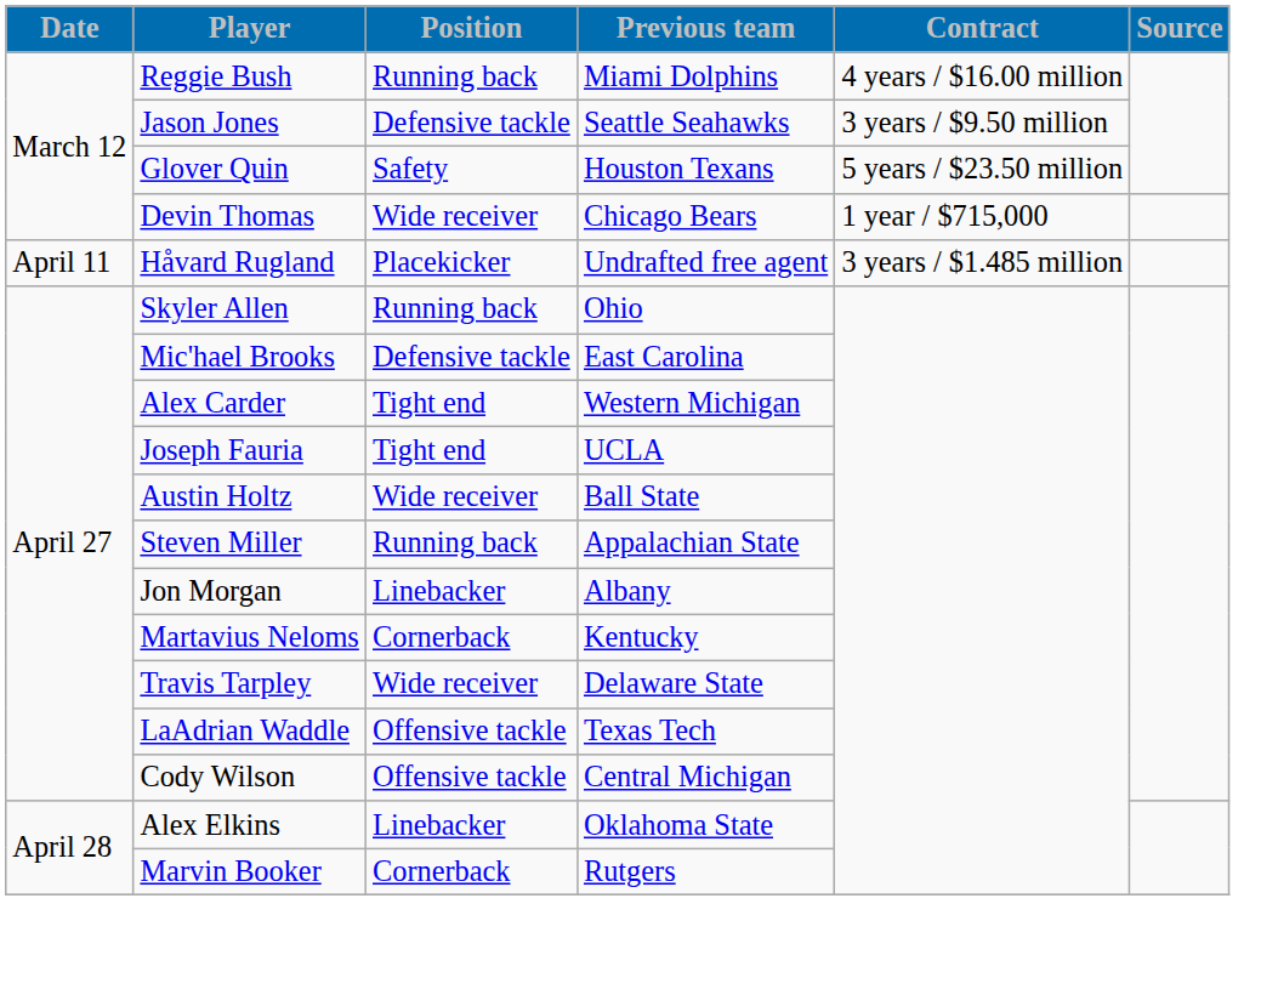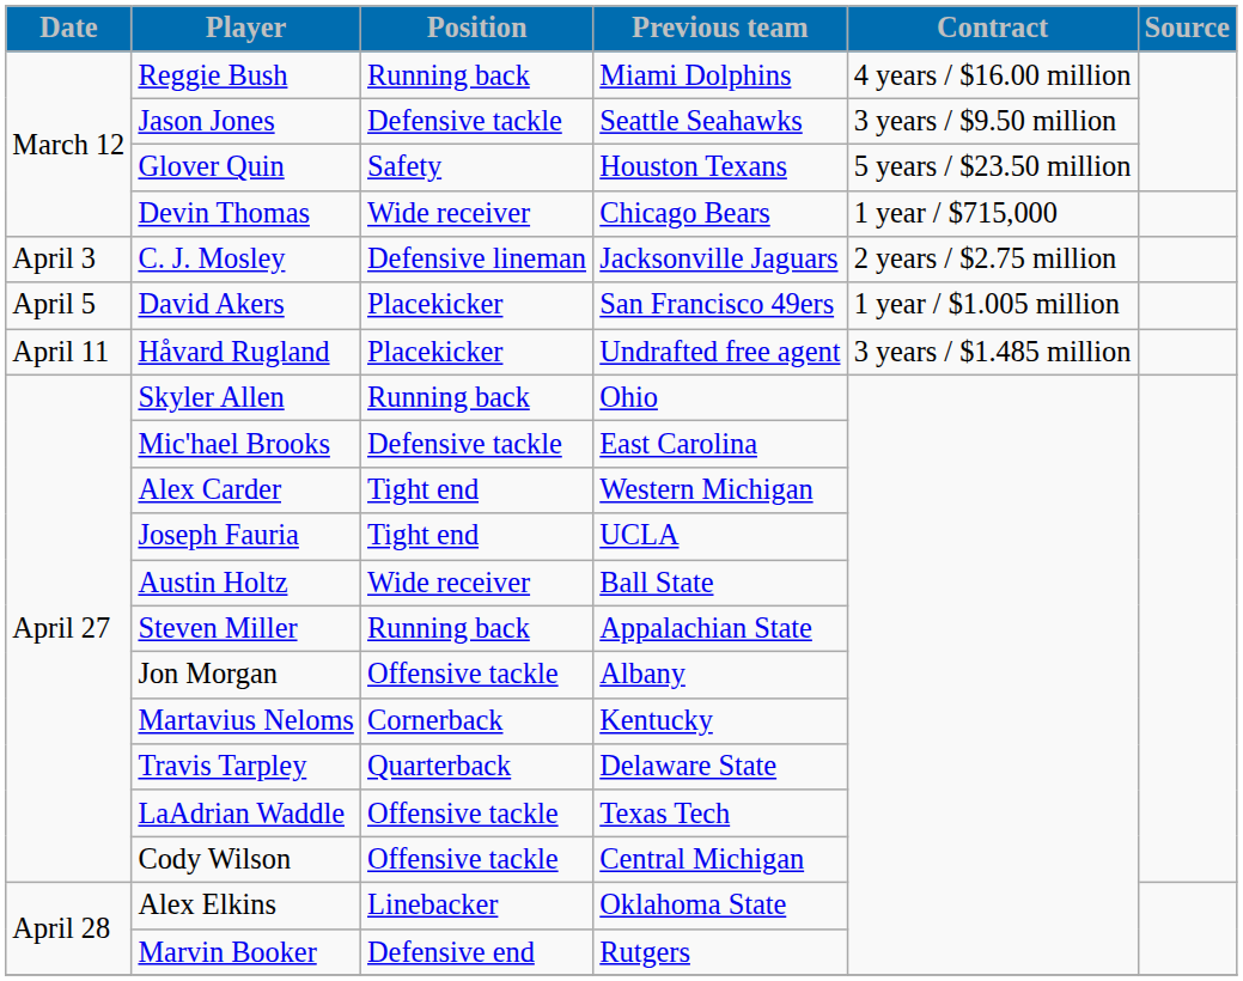+ row: April 3 | C. J. Mosley | Defensive lineman | Jacksonville Jaguars | 2 years / $2.75 million
+ row: April 5 | David Akers | Placekicker | San Francisco 49ers | 1 year / $1.005 million
Jon Morgan | Position: Linebacker -> Offensive tackle
Travis Tarpley | Position: Wide receiver -> Quarterback
Marvin Booker | Position: Cornerback -> Defensive end
